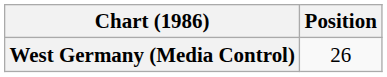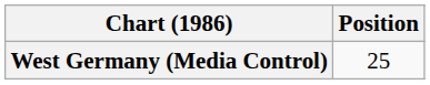West Germany (Media Control) | Position: 26 -> 25
